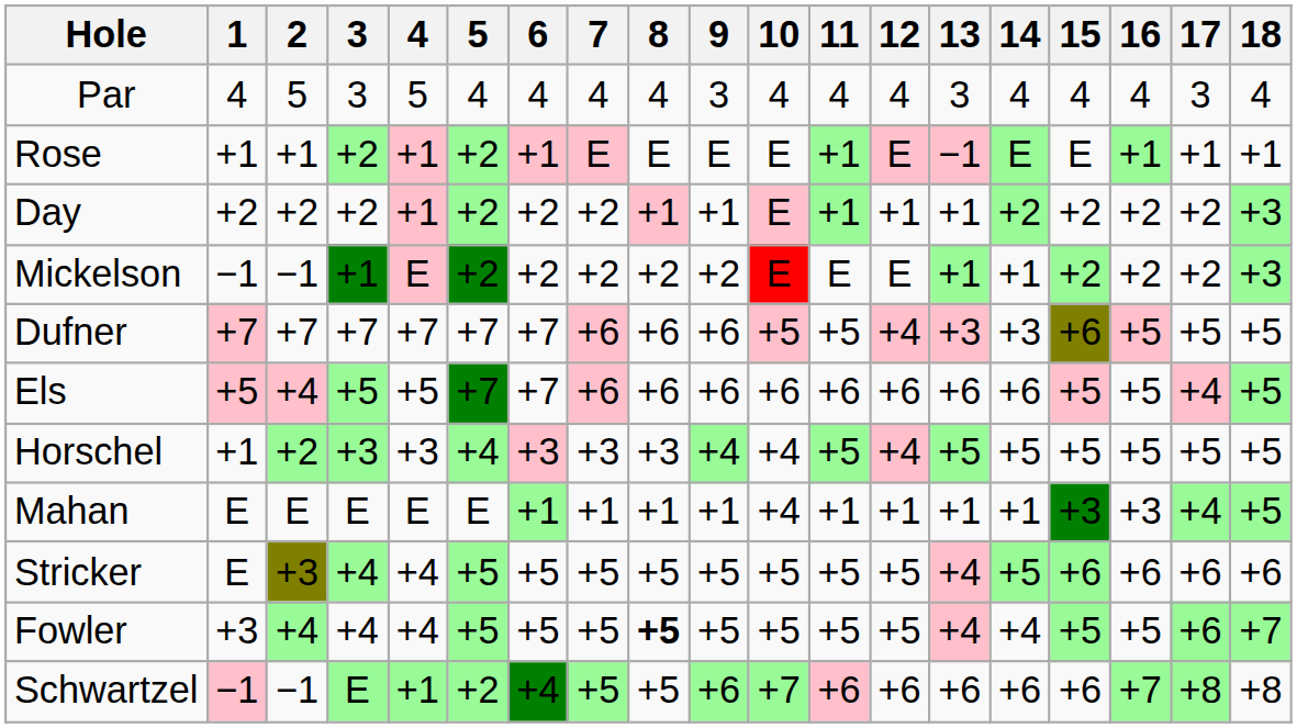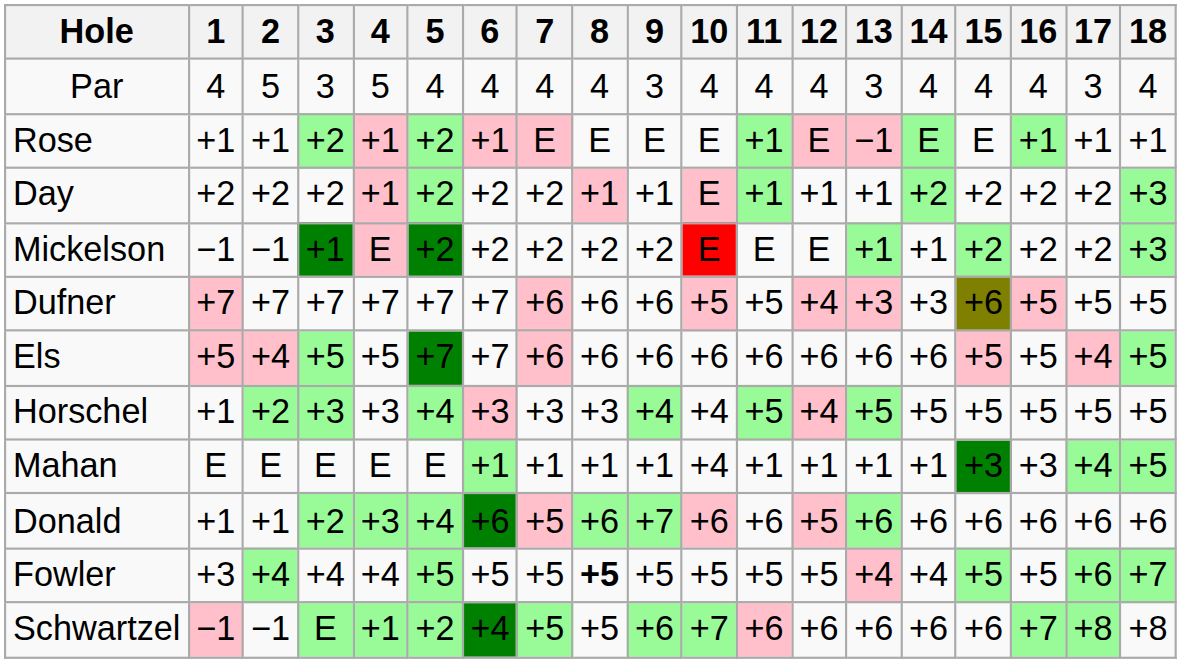+ row: Donald | +1 | +1 | +2 | +3 | +4 | +6 | +5 | +6 | +7 | +6 | +6 | +5 | +6 | +6 | +6 | +6 | +6 | +6
- row: Stricker | E | +3 | +4 | +4 | +5 | +5 | +5 | +5 | +5 | +5 | +5 | +5 | +4 | +5 | +6 | +6 | +6 | +6
